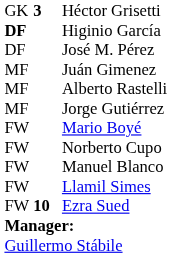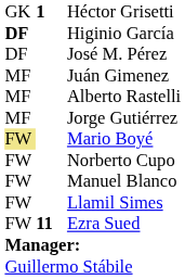Héctor Grisetti | column 2: 3 -> 1
Mario Boyé | column 1: no background -> khaki background
Ezra Sued | column 2: 10 -> 11
